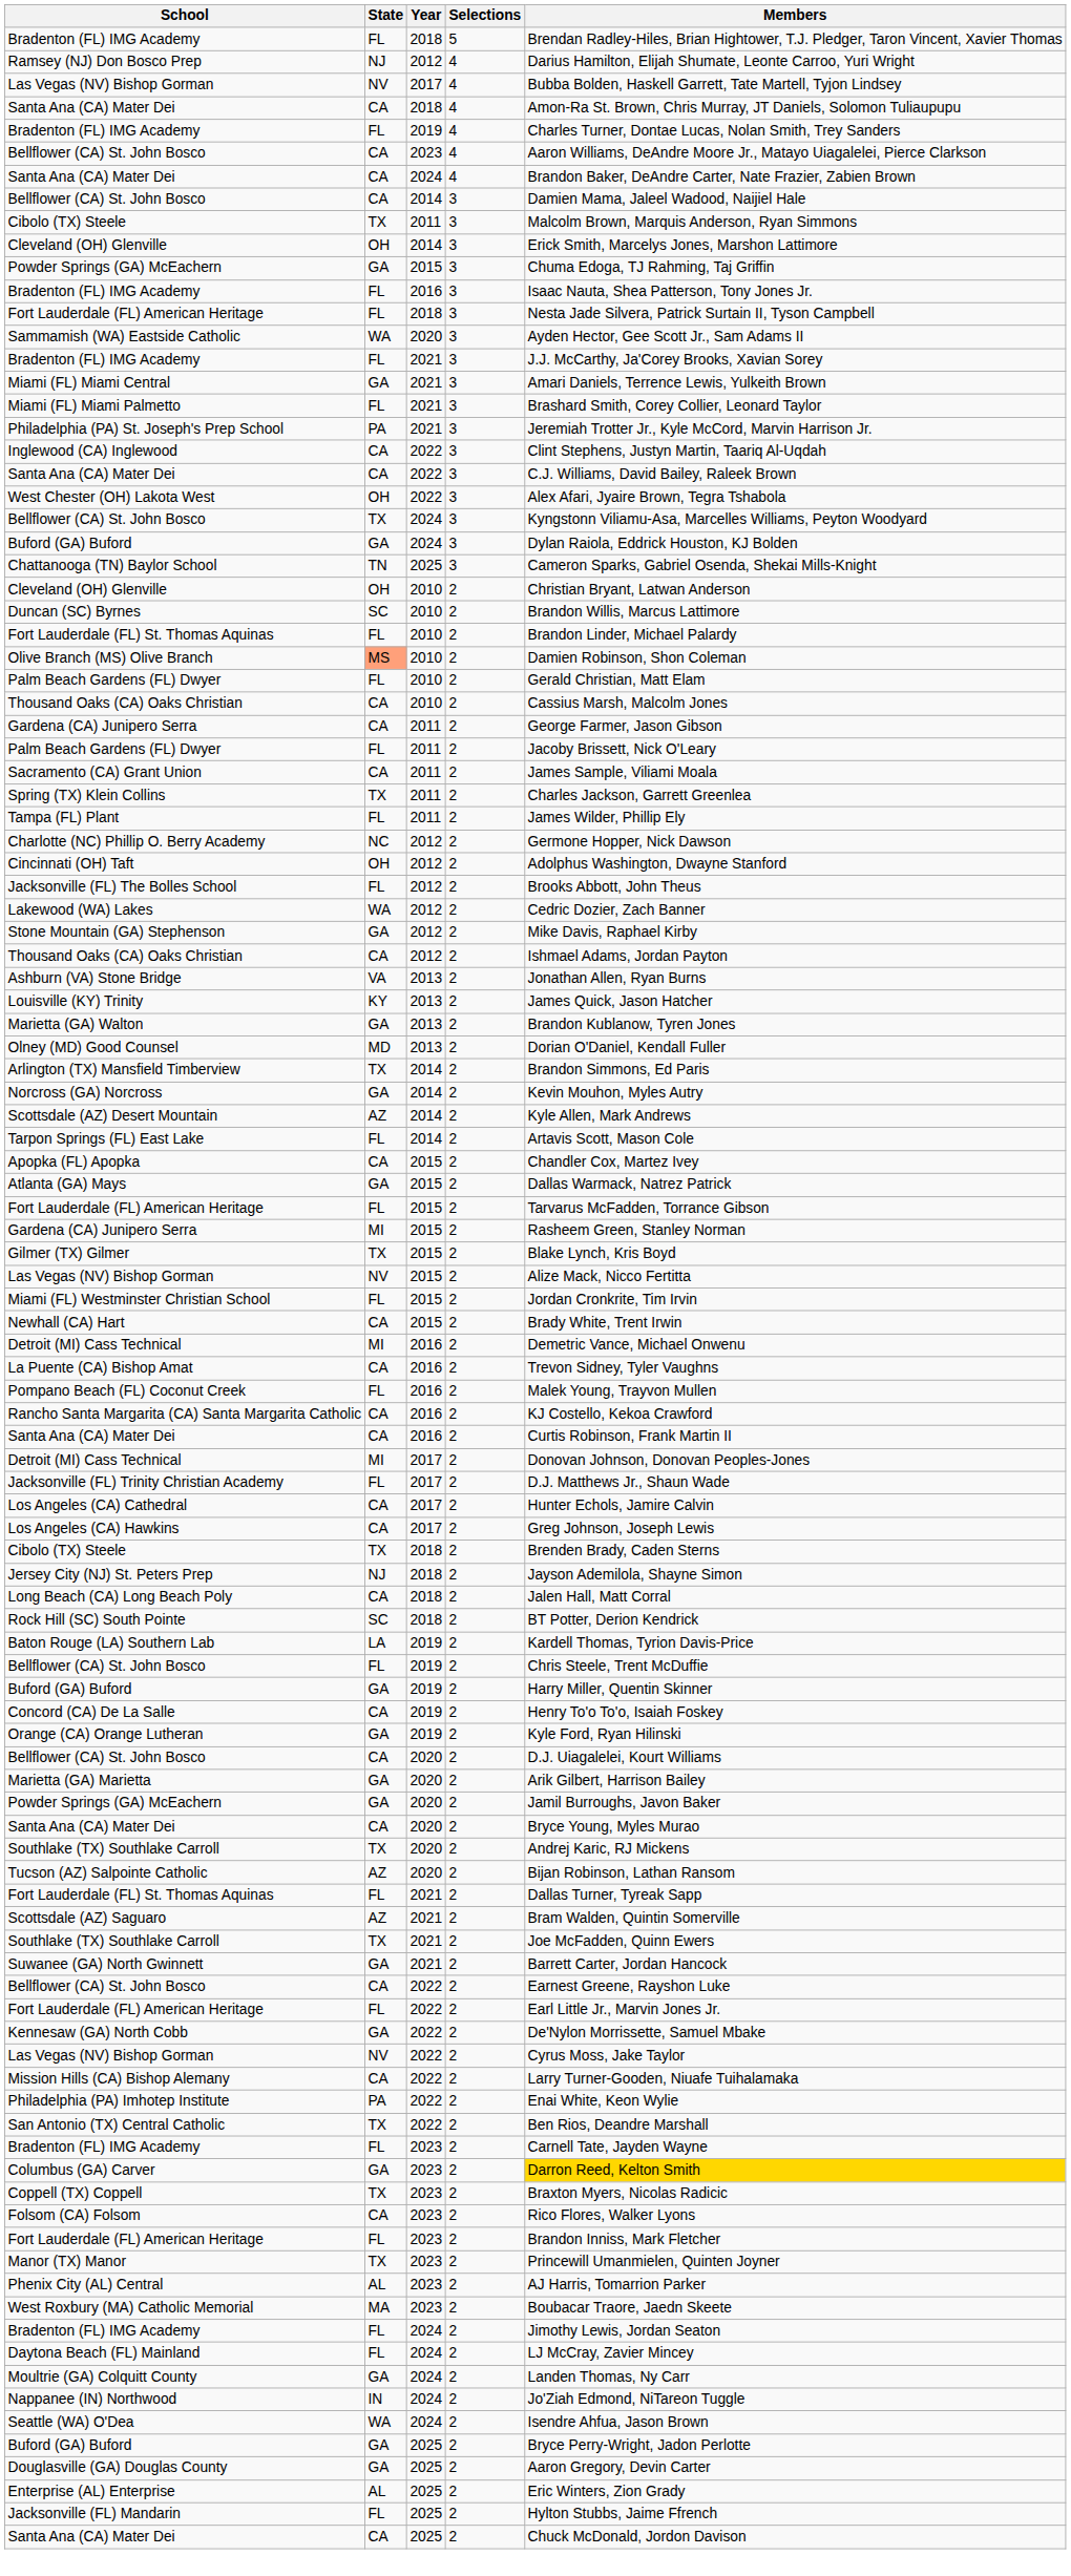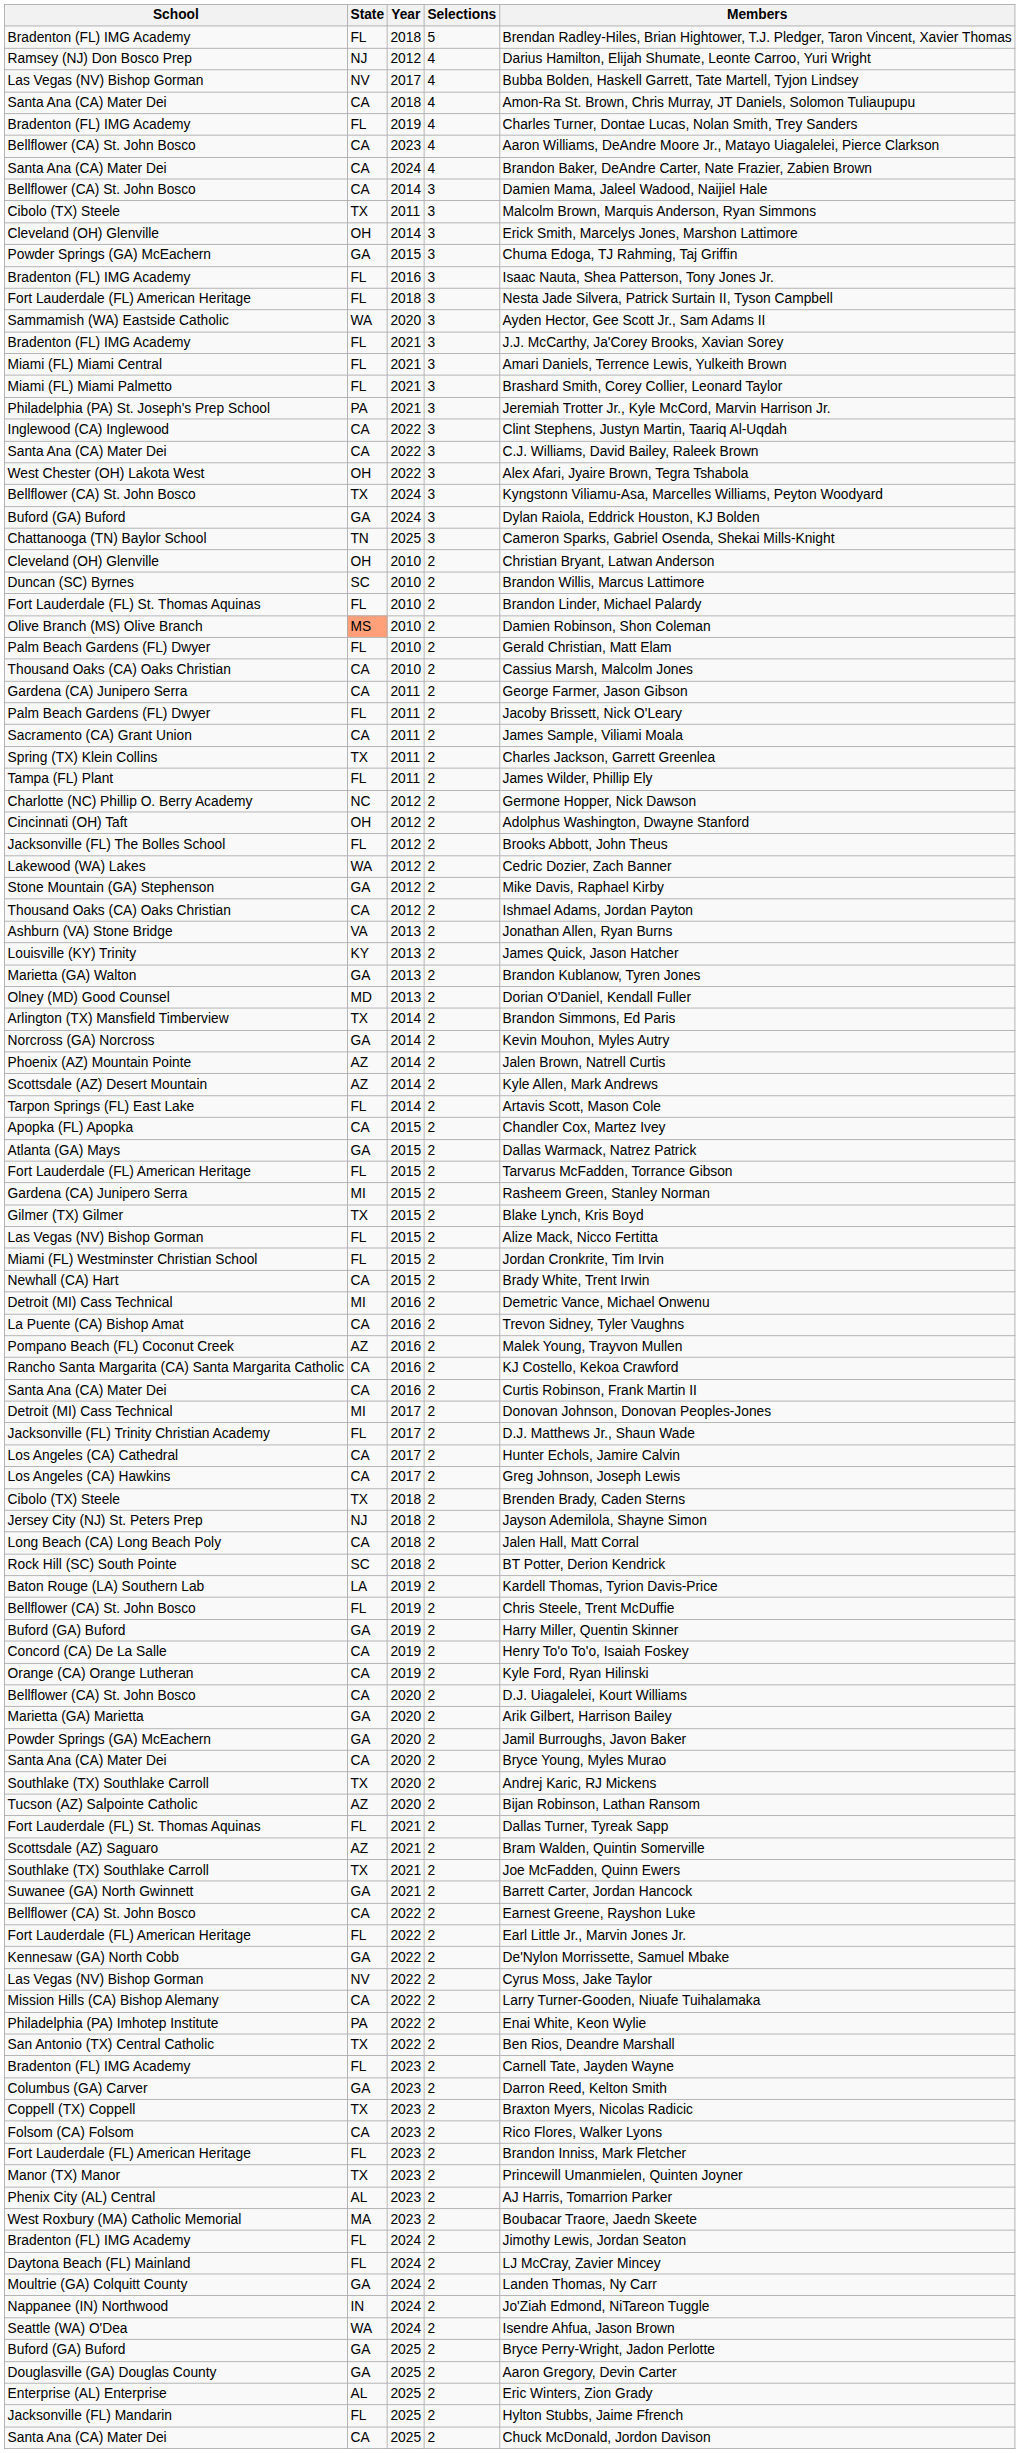Miami (FL) Miami Central | State: GA -> FL
+ row: Phoenix (AZ) Mountain Pointe | AZ | 2014 | 2 | Jalen Brown, Natrell Curtis
Las Vegas (NV) Bishop Gorman / 2015 | State: NV -> FL
Pompano Beach (FL) Coconut Creek | State: FL -> AZ
Orange (CA) Orange Lutheran | State: GA -> CA
Columbus (GA) Carver | Members: gold background -> no background
